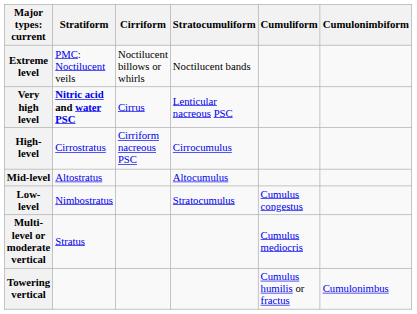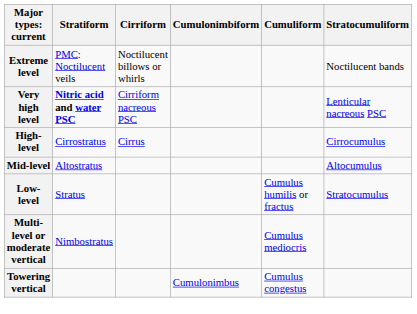columns swapped: Stratocumuliform <-> Cumulonimbiform
Very high level | Cirriform: Cirrus -> Cirriform nacreous PSC
High-level | Cirriform: Cirriform nacreous PSC -> Cirrus
Low-level | Stratiform: Nimbostratus -> Stratus
Low-level | Cumuliform: Cumulus congestus -> Cumulus humilis or fractus
Multi-level or moderate vertical | Stratiform: Stratus -> Nimbostratus
Towering vertical | Cumuliform: Cumulus humilis or fractus -> Cumulus congestus
